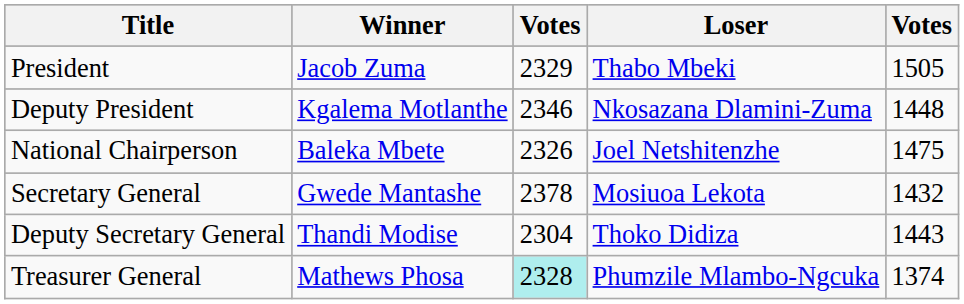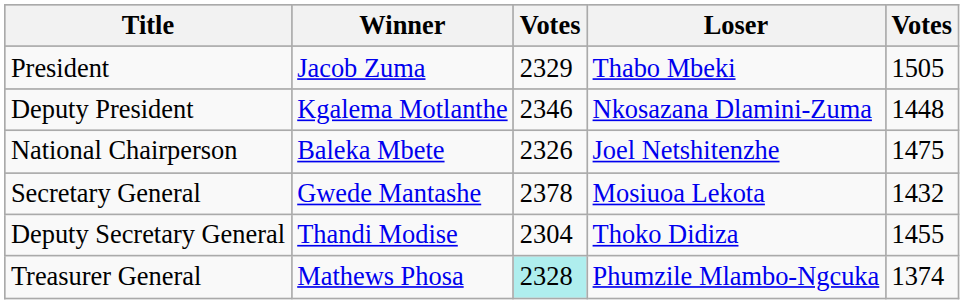Deputy Secretary General | column 5: 1443 -> 1455
